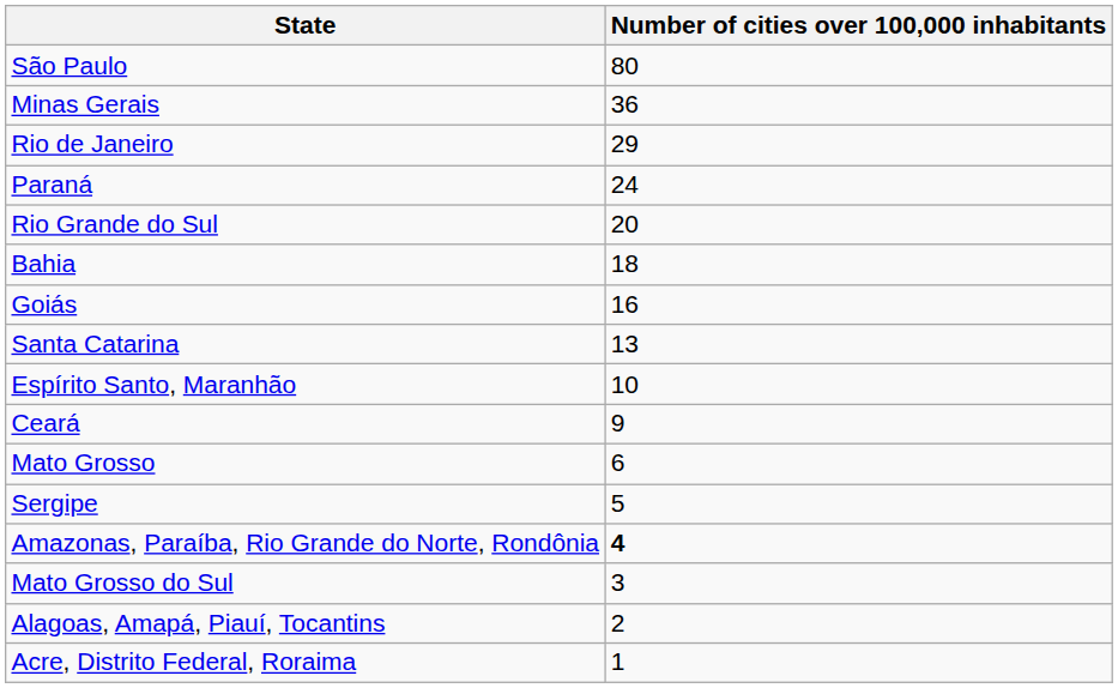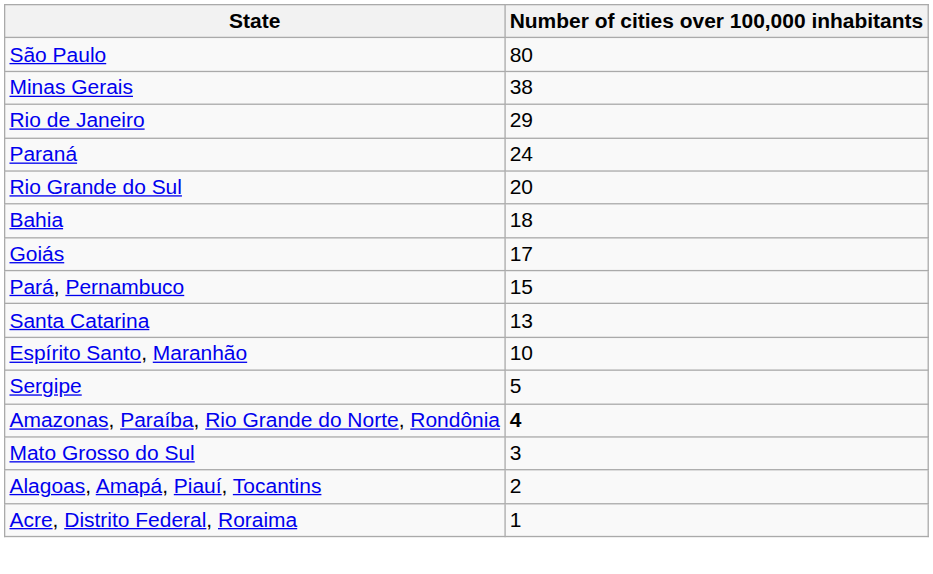Minas Gerais | Number of cities over 100,000 inhabitants: 36 -> 38
Goiás | Number of cities over 100,000 inhabitants: 16 -> 17
+ row: Pará, Pernambuco | 15
- row: Ceará | 9
- row: Mato Grosso | 6
